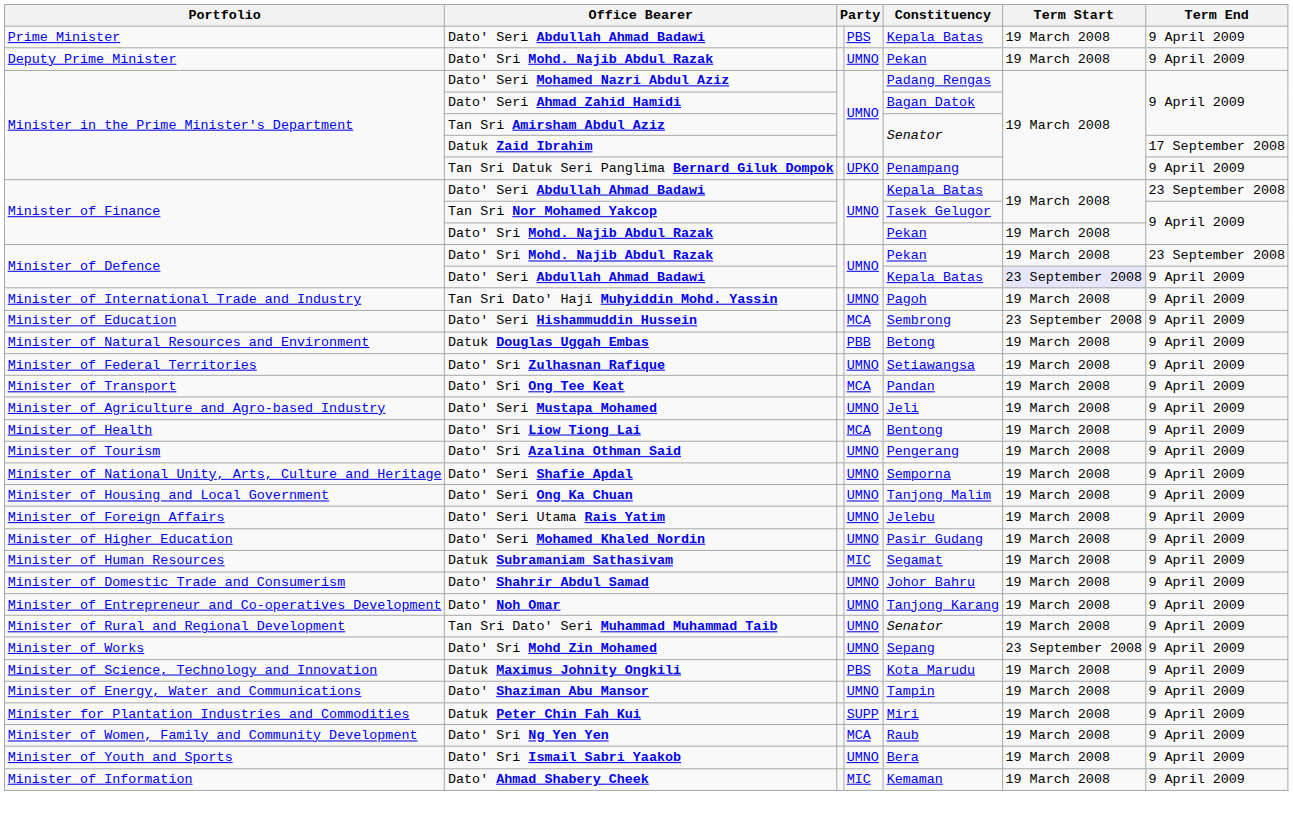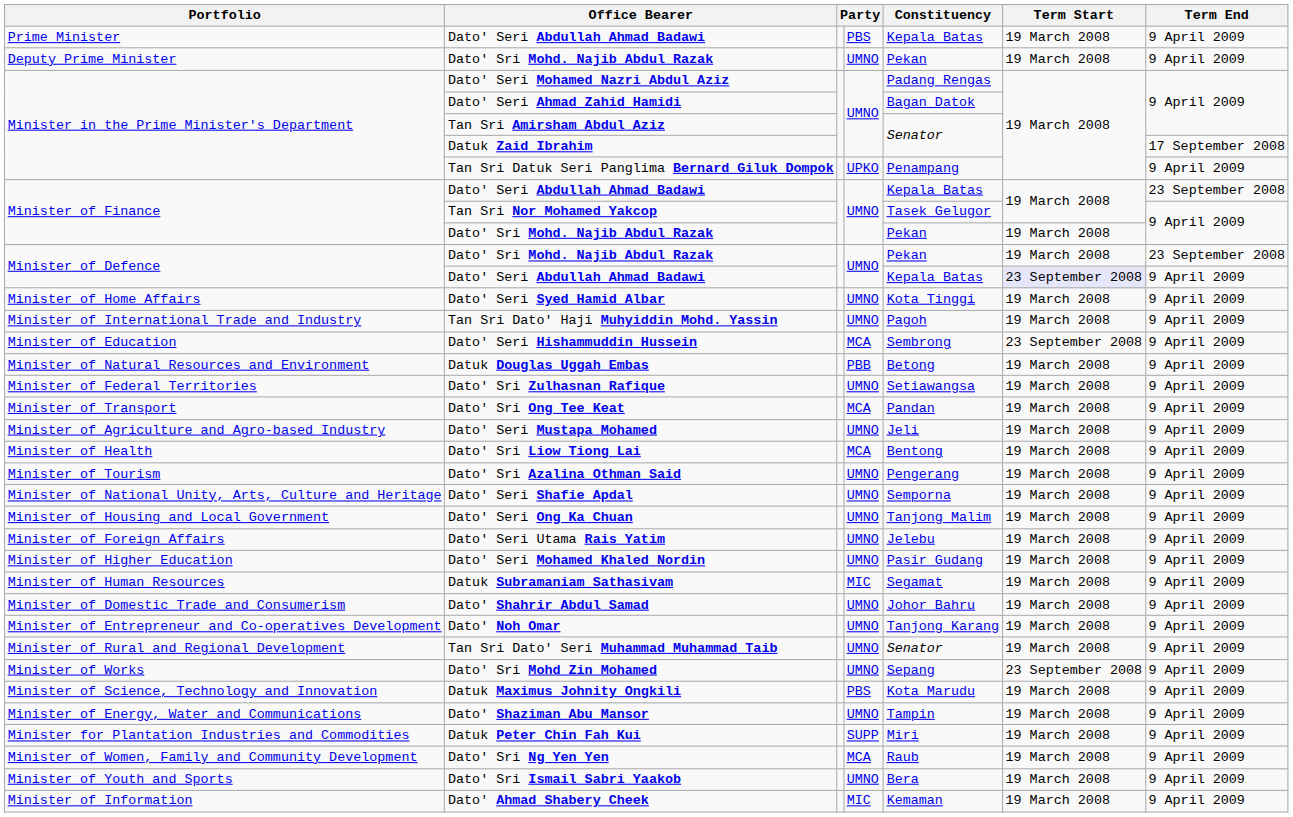+ row: Minister of Home Affairs | Dato' Seri Syed Hamid Albar | UMNO | Kota Tinggi | 19 March 2008 | 9 April 2009
